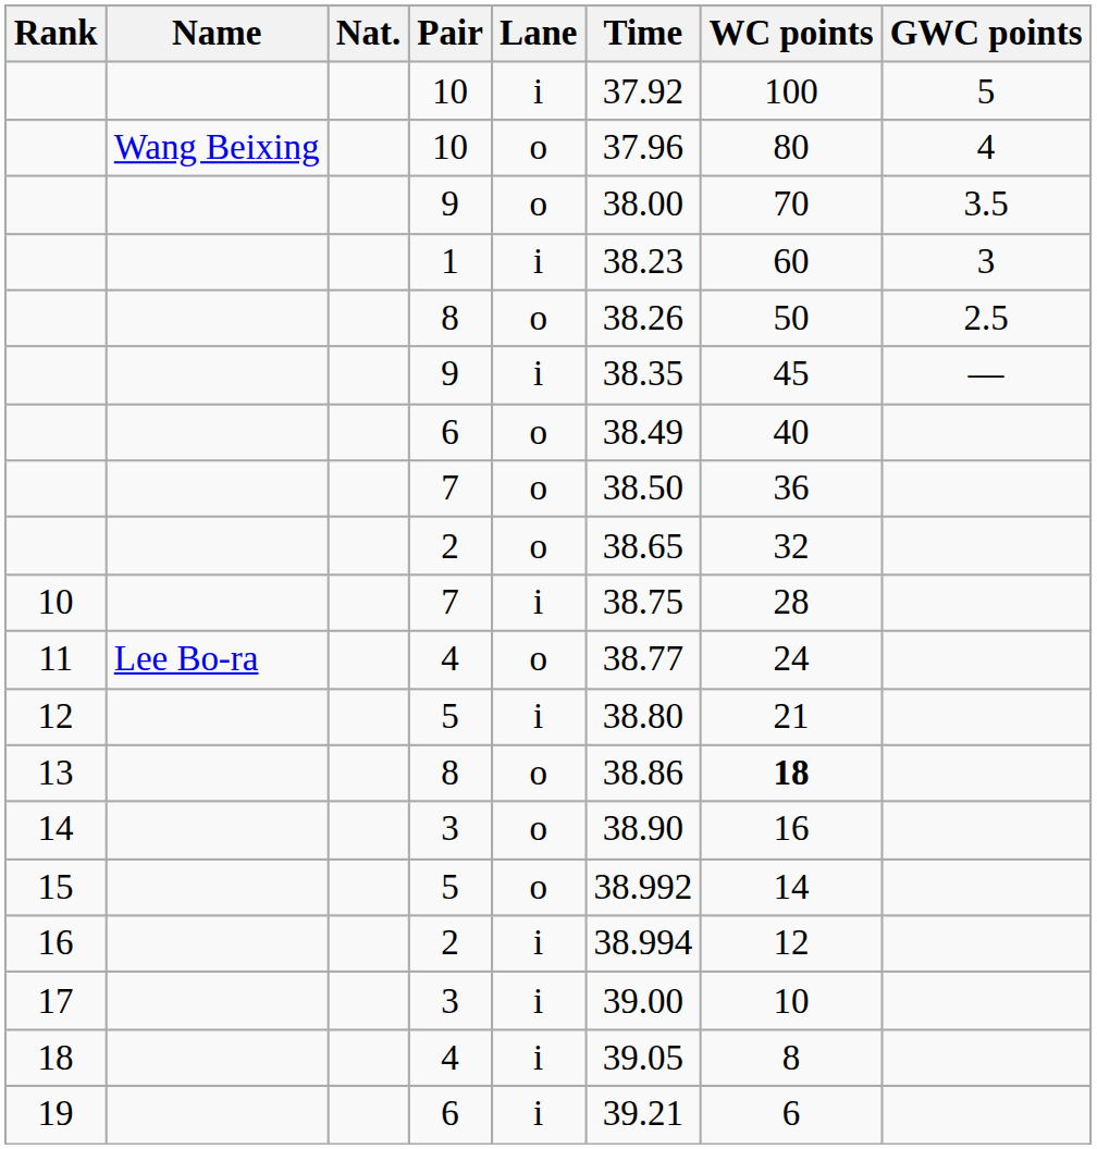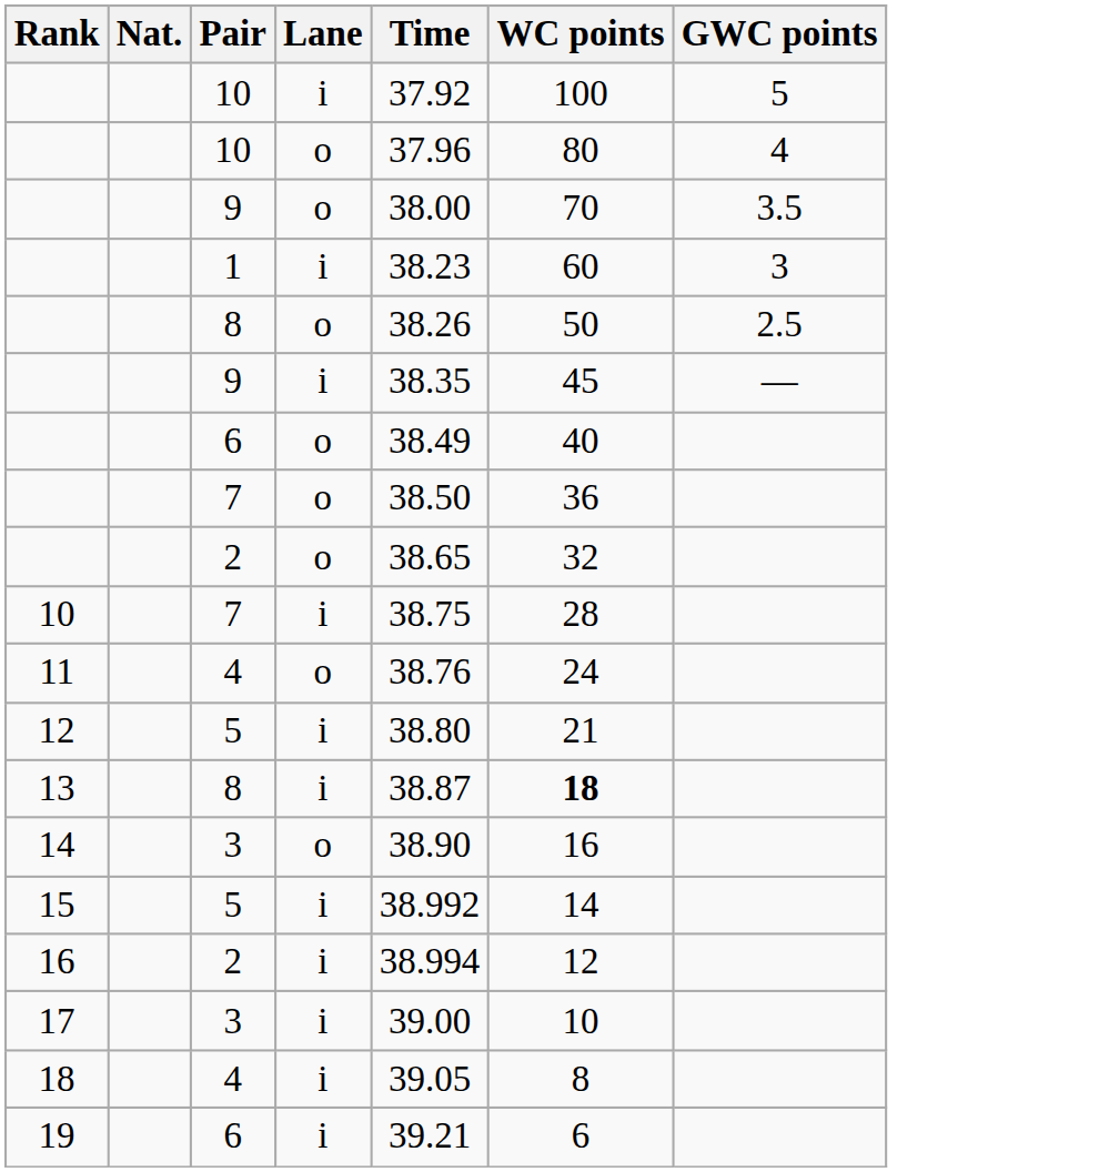- column: Name | Wang Beixing | Lee Bo-ra
11 | Time: 38.77 -> 38.76
13 | Lane: o -> i
13 | Time: 38.86 -> 38.87
15 | Lane: o -> i
